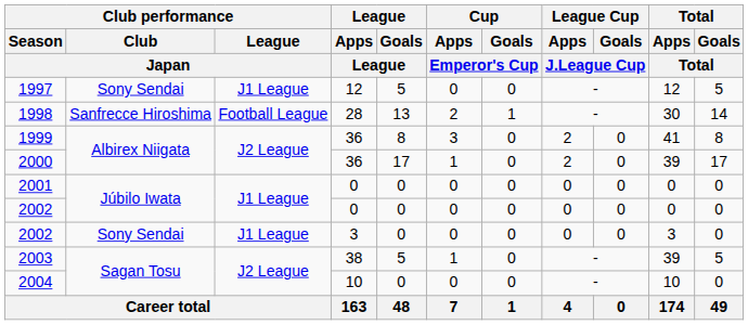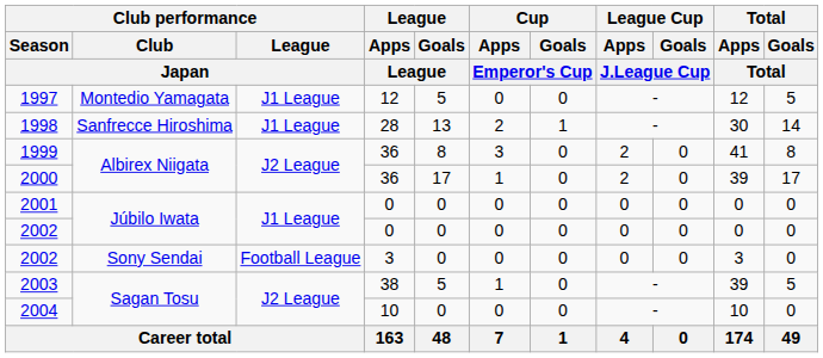1997 | Club performance / Club / Japan: Sony Sendai -> Montedio Yamagata
1998 | Club performance / League / Japan: Football League -> J1 League
2002 / 3 | Club performance / League / Japan: J1 League -> Football League
